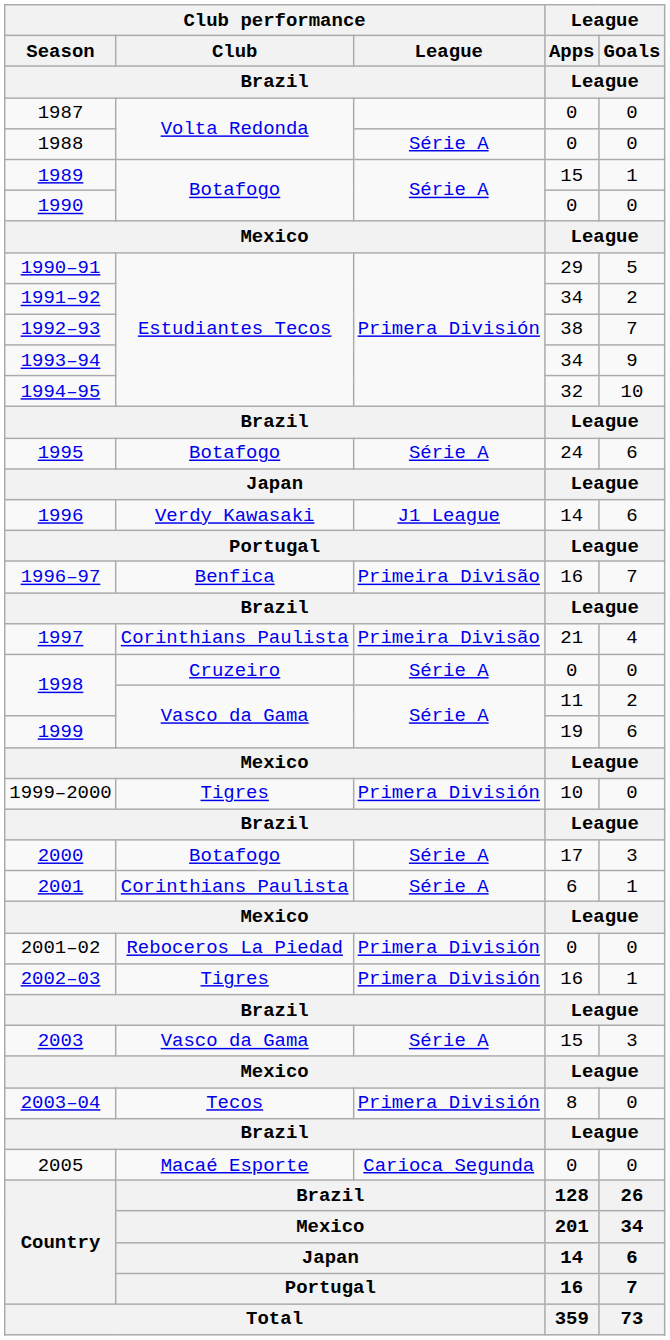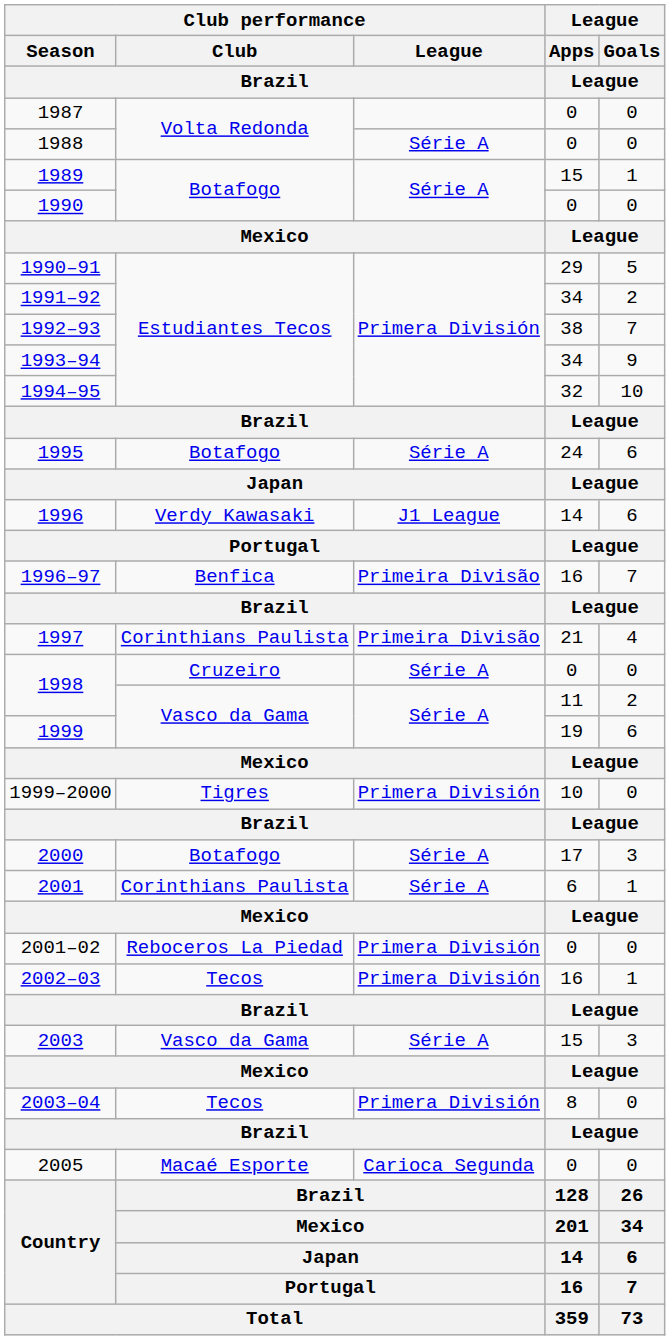2002–03 | Club performance / Club / Brazil: Tigres -> Tecos
